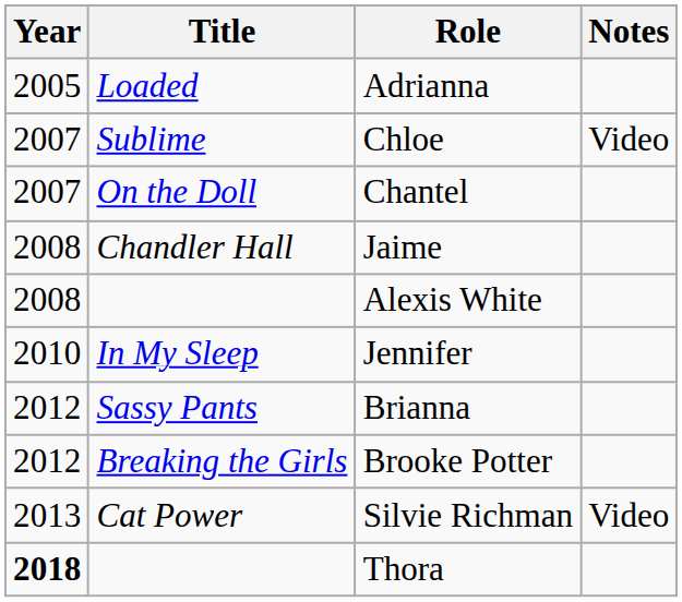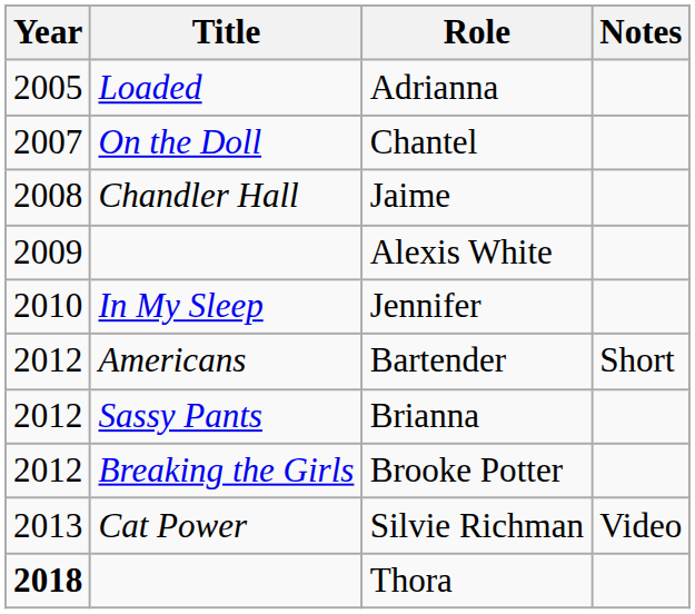- row: 2007 | Sublime | Chloe | Video
Alexis White | Year: 2008 -> 2009
+ row: 2012 | Americans | Bartender | Short
